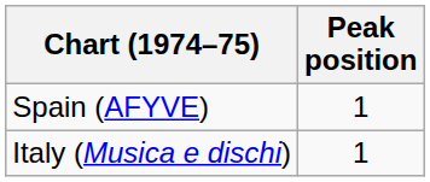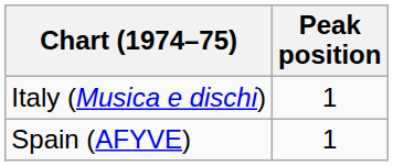rows swapped: Italy (Musica e dischi) <-> Spain (AFYVE)
